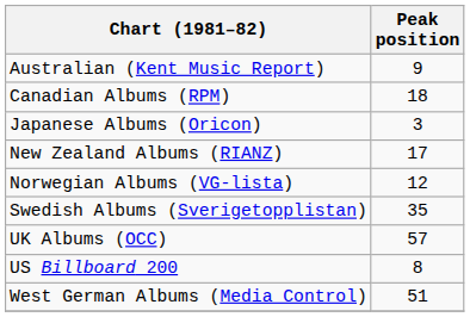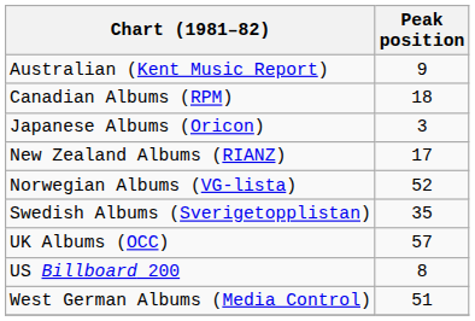Norwegian Albums (VG-lista) | Peak position: 12 -> 52
